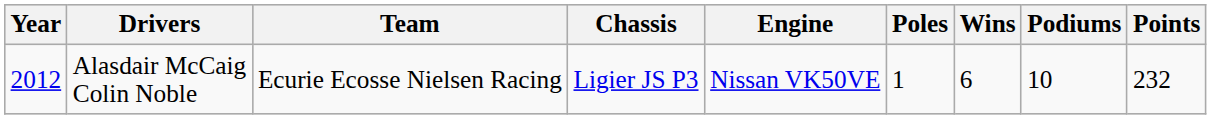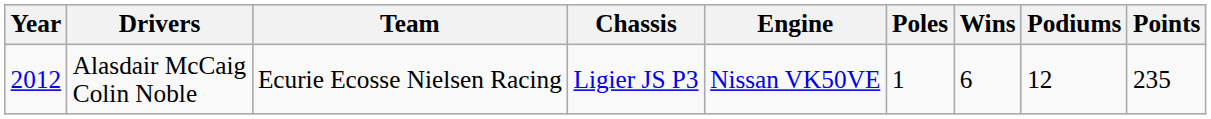Alasdair McCaig Colin Noble | Podiums: 10 -> 12
Alasdair McCaig Colin Noble | Points: 232 -> 235
